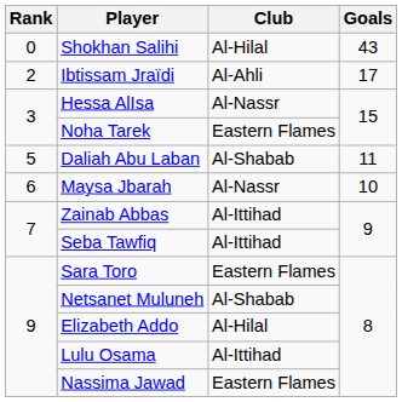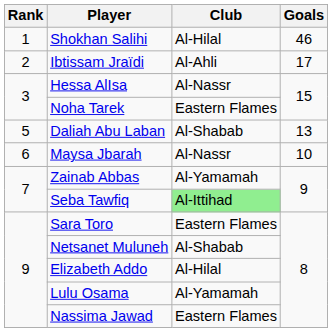Shokhan Salihi | Rank: 0 -> 1
Shokhan Salihi | Goals: 43 -> 46
Daliah Abu Laban | Goals: 11 -> 13
Zainab Abbas | Club: Al-Ittihad -> Al-Yamamah
Seba Tawfiq | Club: no background -> lightgreen background
Lulu Osama | Club: Al-Ittihad -> Al-Yamamah
